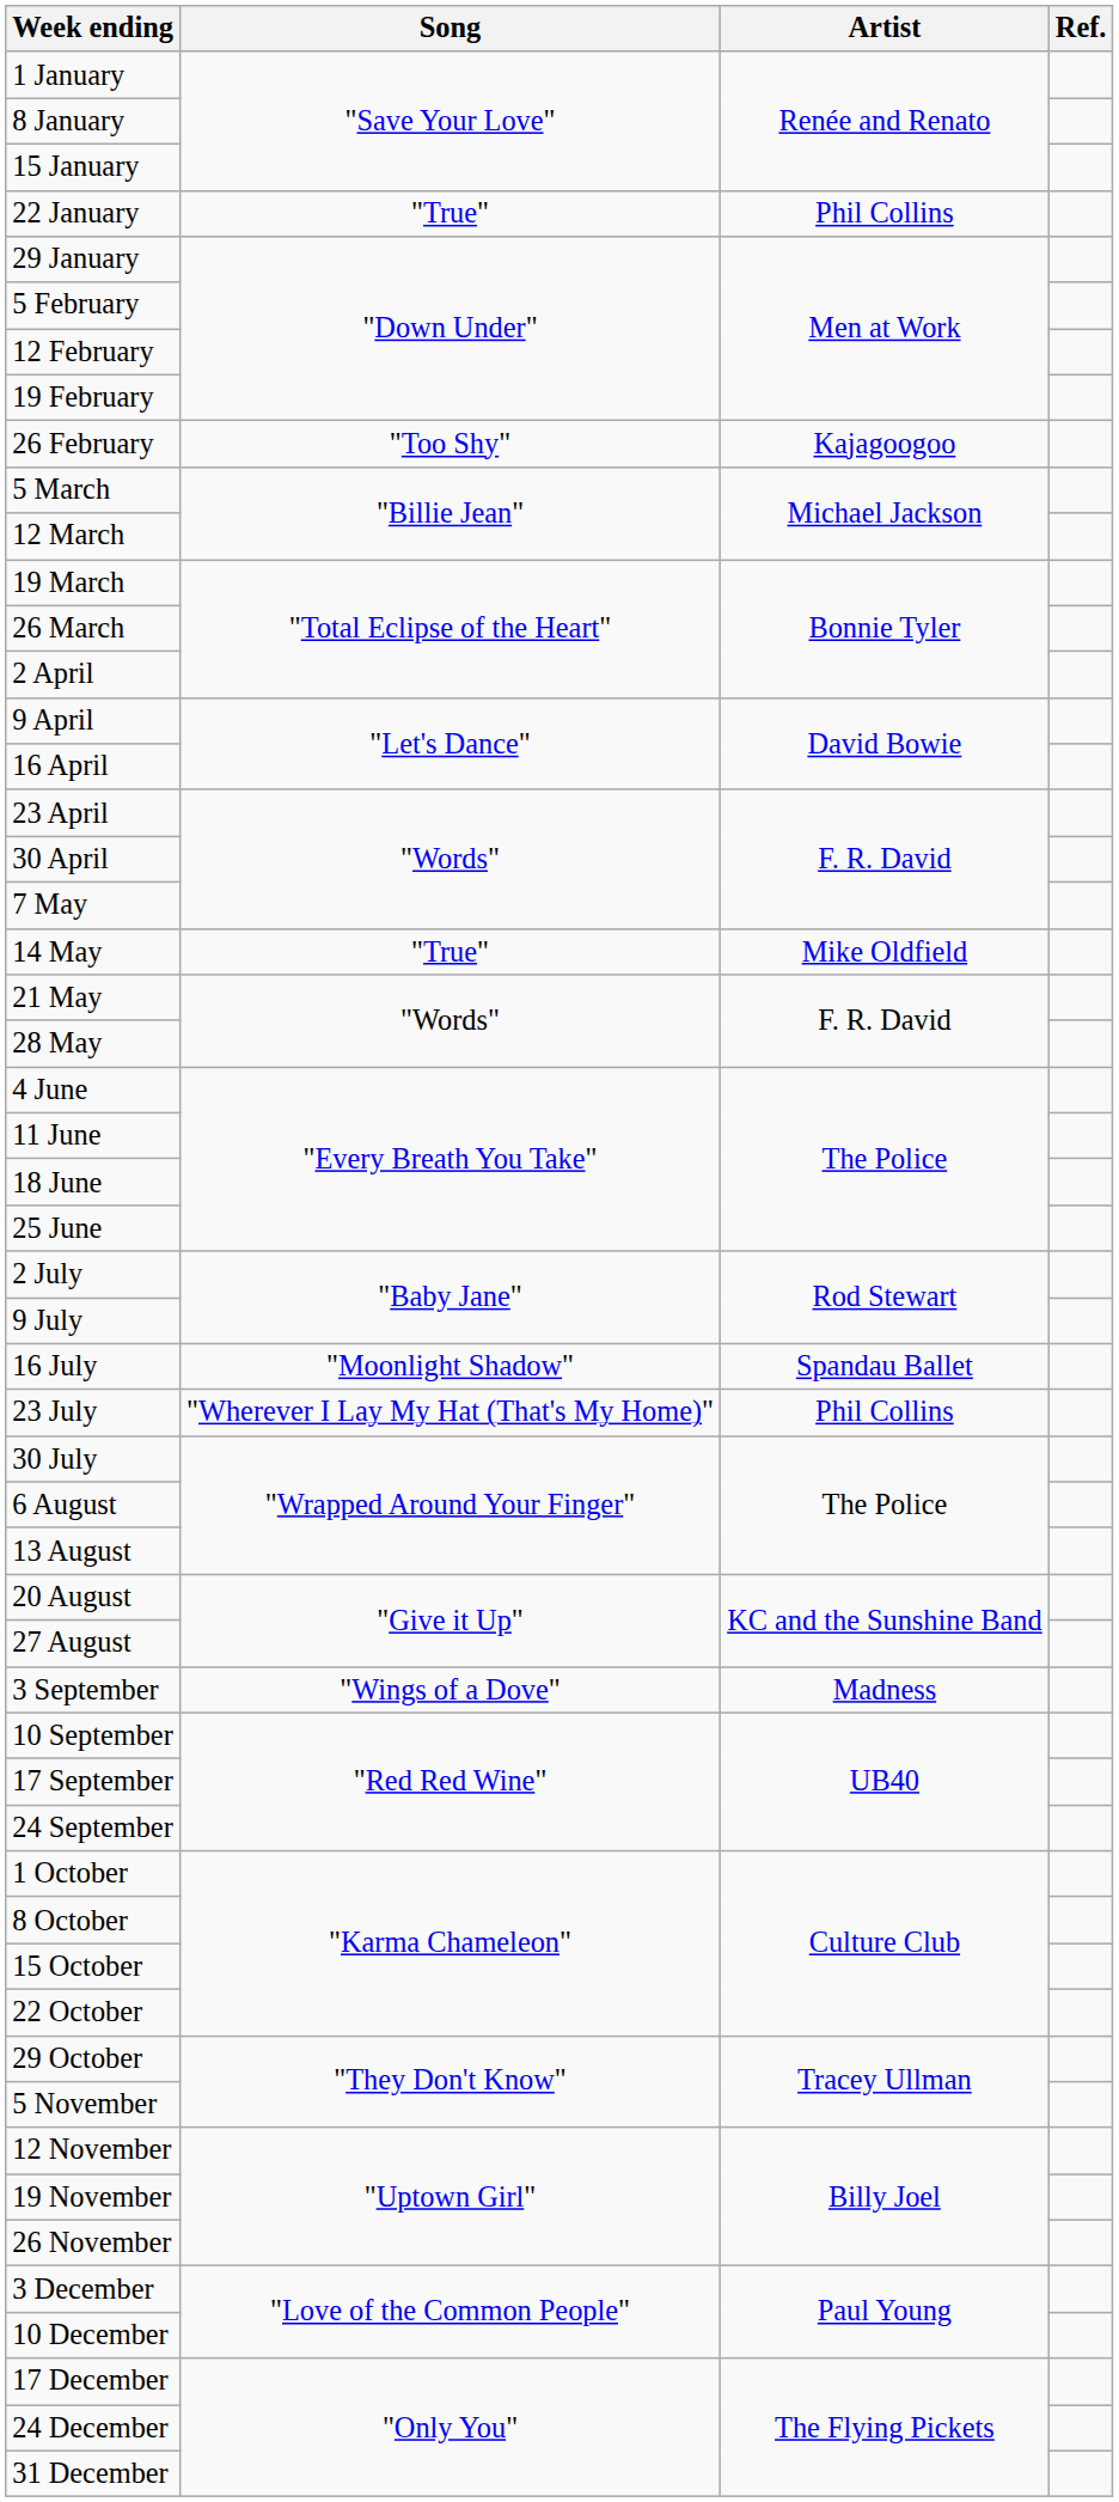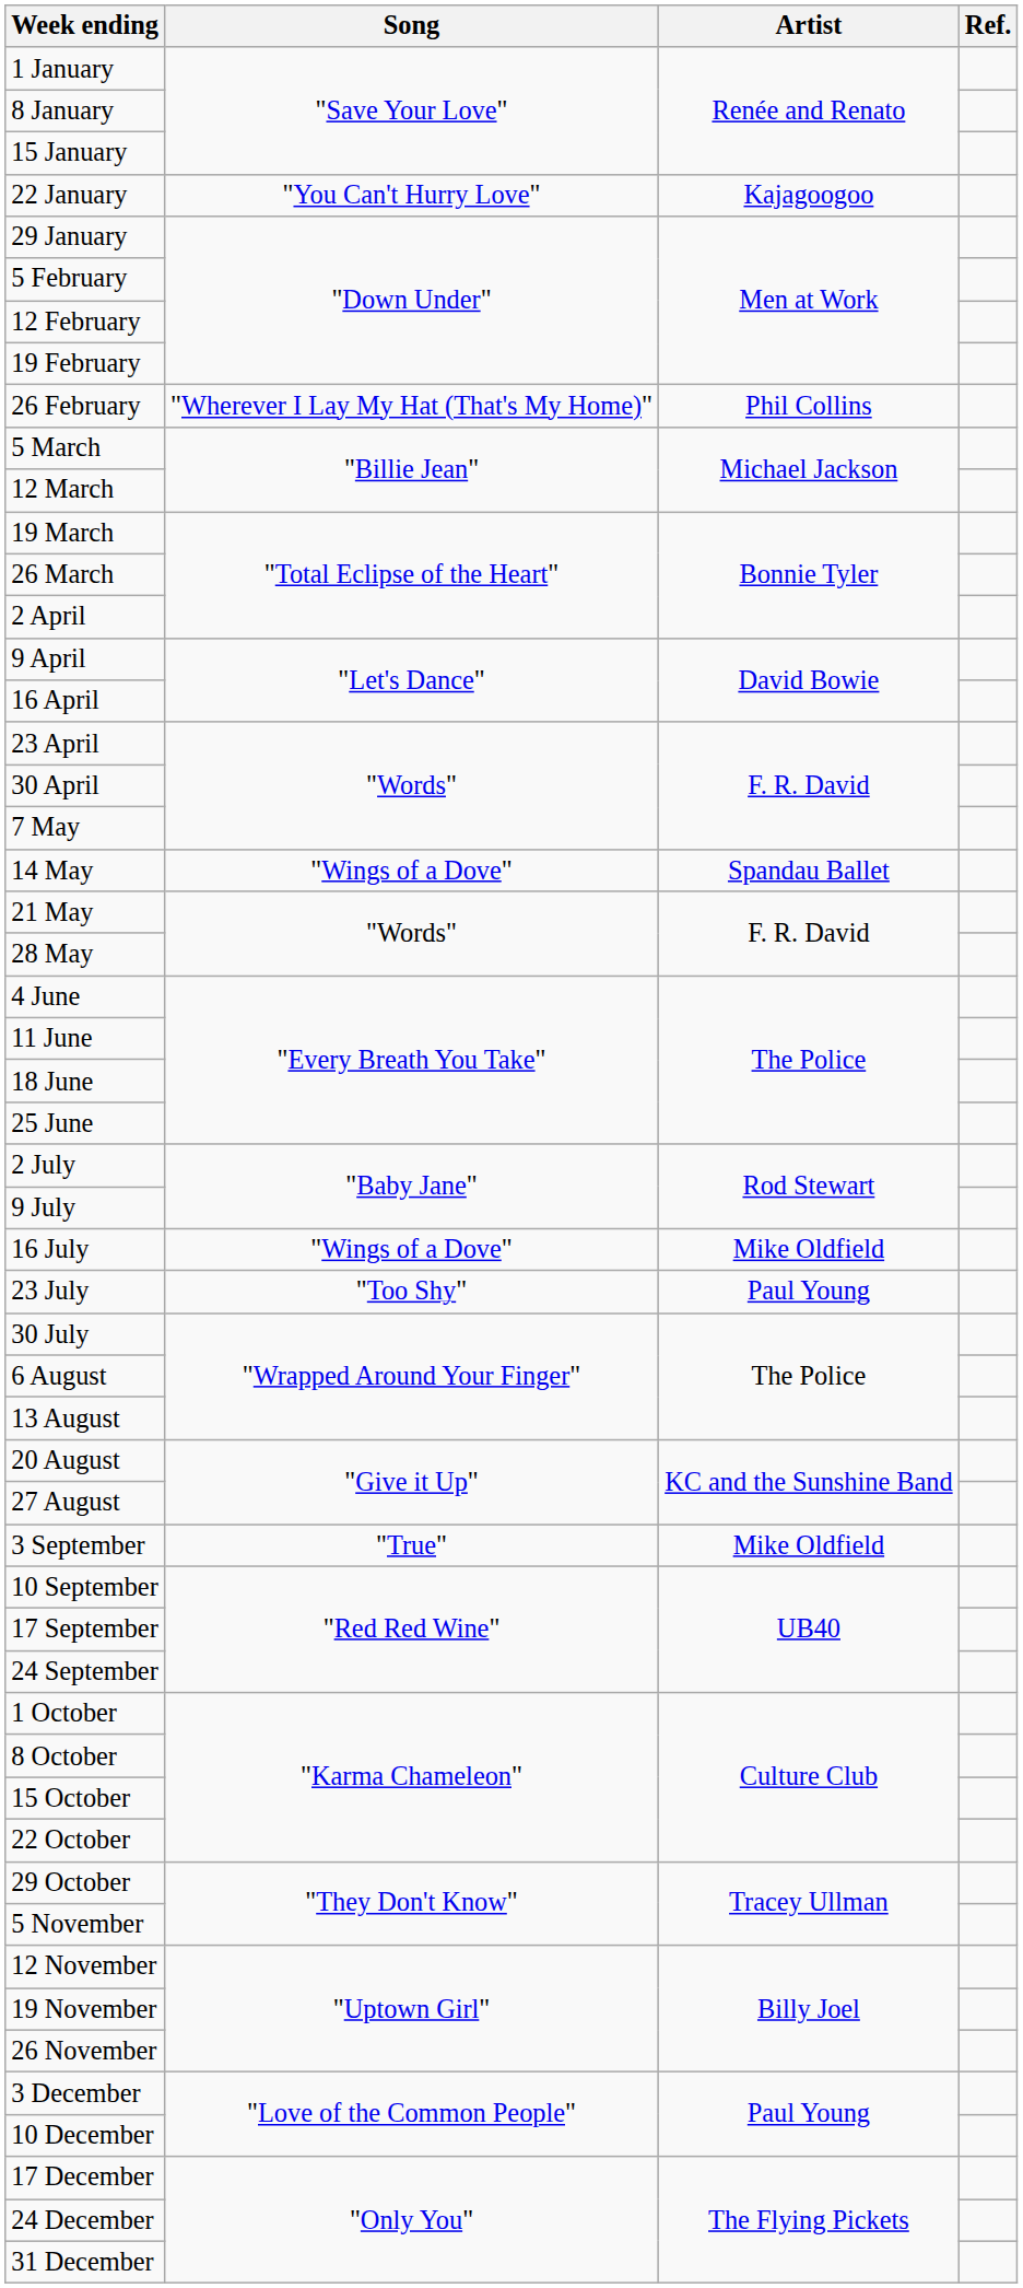22 January | Song: "True" -> "You Can't Hurry Love"
22 January | Artist: Phil Collins -> Kajagoogoo
26 February | Song: "Too Shy" -> "Wherever I Lay My Hat (That's My Home)"
26 February | Artist: Kajagoogoo -> Phil Collins
14 May | Song: "True" -> "Wings of a Dove"
14 May | Artist: Mike Oldfield -> Spandau Ballet
16 July | Song: "Moonlight Shadow" -> "Wings of a Dove"
16 July | Artist: Spandau Ballet -> Mike Oldfield
23 July | Song: "Wherever I Lay My Hat (That's My Home)" -> "Too Shy"
23 July | Artist: Phil Collins -> Paul Young
3 September | Song: "Wings of a Dove" -> "True"
3 September | Artist: Madness -> Mike Oldfield
